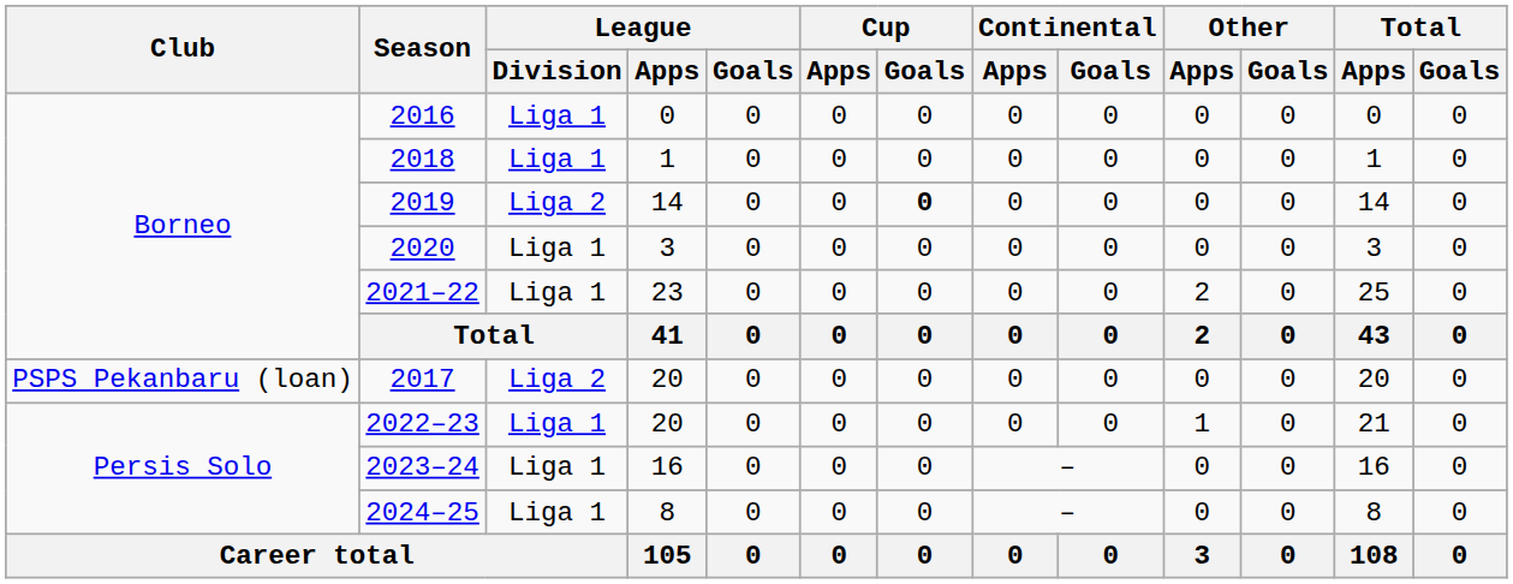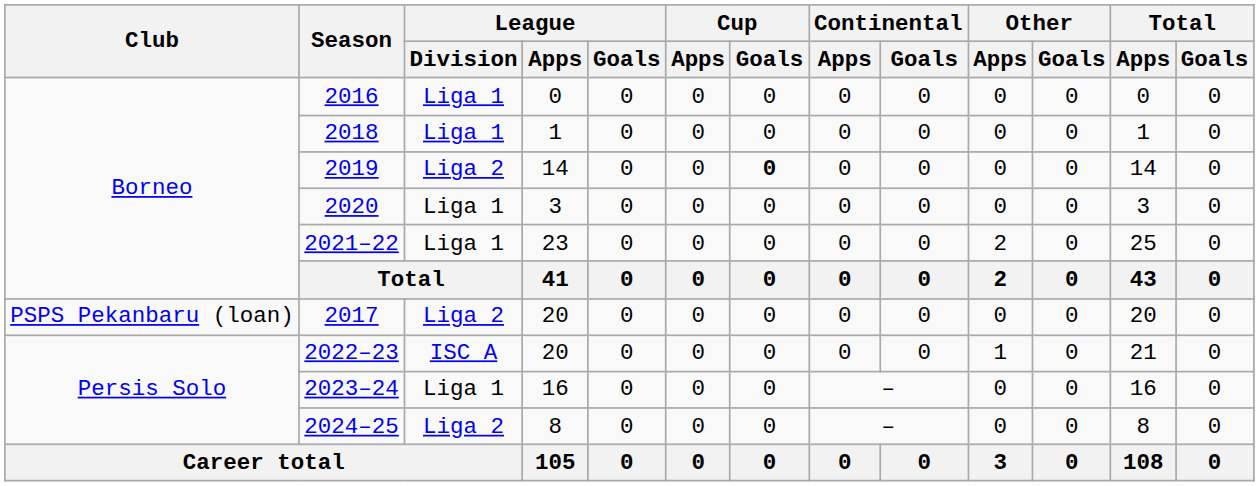2022–23 | League / Division: Liga 1 -> ISC A
2024–25 | League / Division: Liga 1 -> Liga 2
